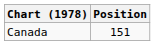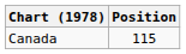Canada | Position: 151 -> 115
